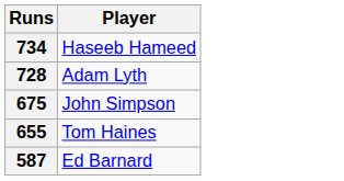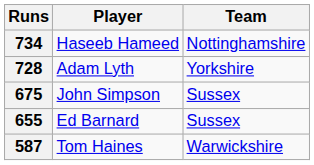+ column: Team | Nottinghamshire | Yorkshire | Sussex | Sussex | Warwickshire
655 | Player: Tom Haines -> Ed Barnard
587 | Player: Ed Barnard -> Tom Haines
